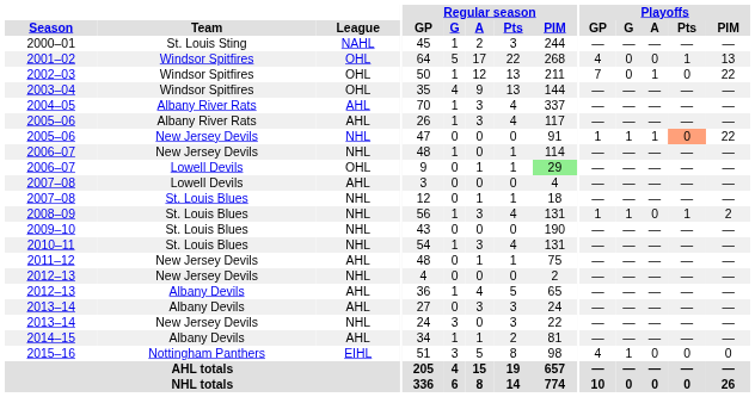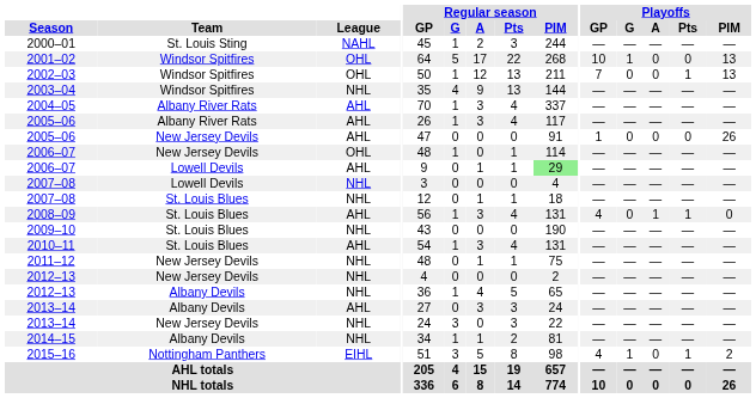2001–02 | Playoffs / GP: 4 -> 10
2001–02 | Playoffs / G: 0 -> 1
2001–02 | Playoffs / Pts: 1 -> 0
2002–03 | Playoffs / A: 1 -> 0
2002–03 | Playoffs / Pts: 0 -> 1
2002–03 | Playoffs / PIM: 22 -> 13
2003–04 | League: OHL -> NHL
2005–06 / New Jersey Devils | League: NHL -> AHL
2005–06 / New Jersey Devils | Playoffs / G: 1 -> 0
2005–06 / New Jersey Devils | Playoffs / A: 1 -> 0
2005–06 / New Jersey Devils | Playoffs / Pts: lightsalmon background -> no background
2005–06 / New Jersey Devils | Playoffs / PIM: 22 -> 26
2006–07 / New Jersey Devils | League: NHL -> OHL
2006–07 / Lowell Devils | League: OHL -> AHL
2007–08 / Lowell Devils | League: AHL -> NHL
2008–09 | League: NHL -> AHL
2008–09 | Playoffs / GP: 1 -> 4
2008–09 | Playoffs / G: 1 -> 0
2008–09 | Playoffs / A: 0 -> 1
2008–09 | Playoffs / PIM: 2 -> 0
2010–11 | League: NHL -> AHL
2011–12 | League: AHL -> NHL
2012–13 / Albany Devils | League: AHL -> NHL
2014–15 | League: AHL -> NHL
2015–16 | Playoffs / Pts: 0 -> 1
2015–16 | Playoffs / PIM: 0 -> 2
